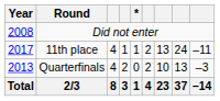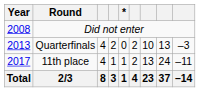rows swapped: Quarterfinals <-> 11th place
